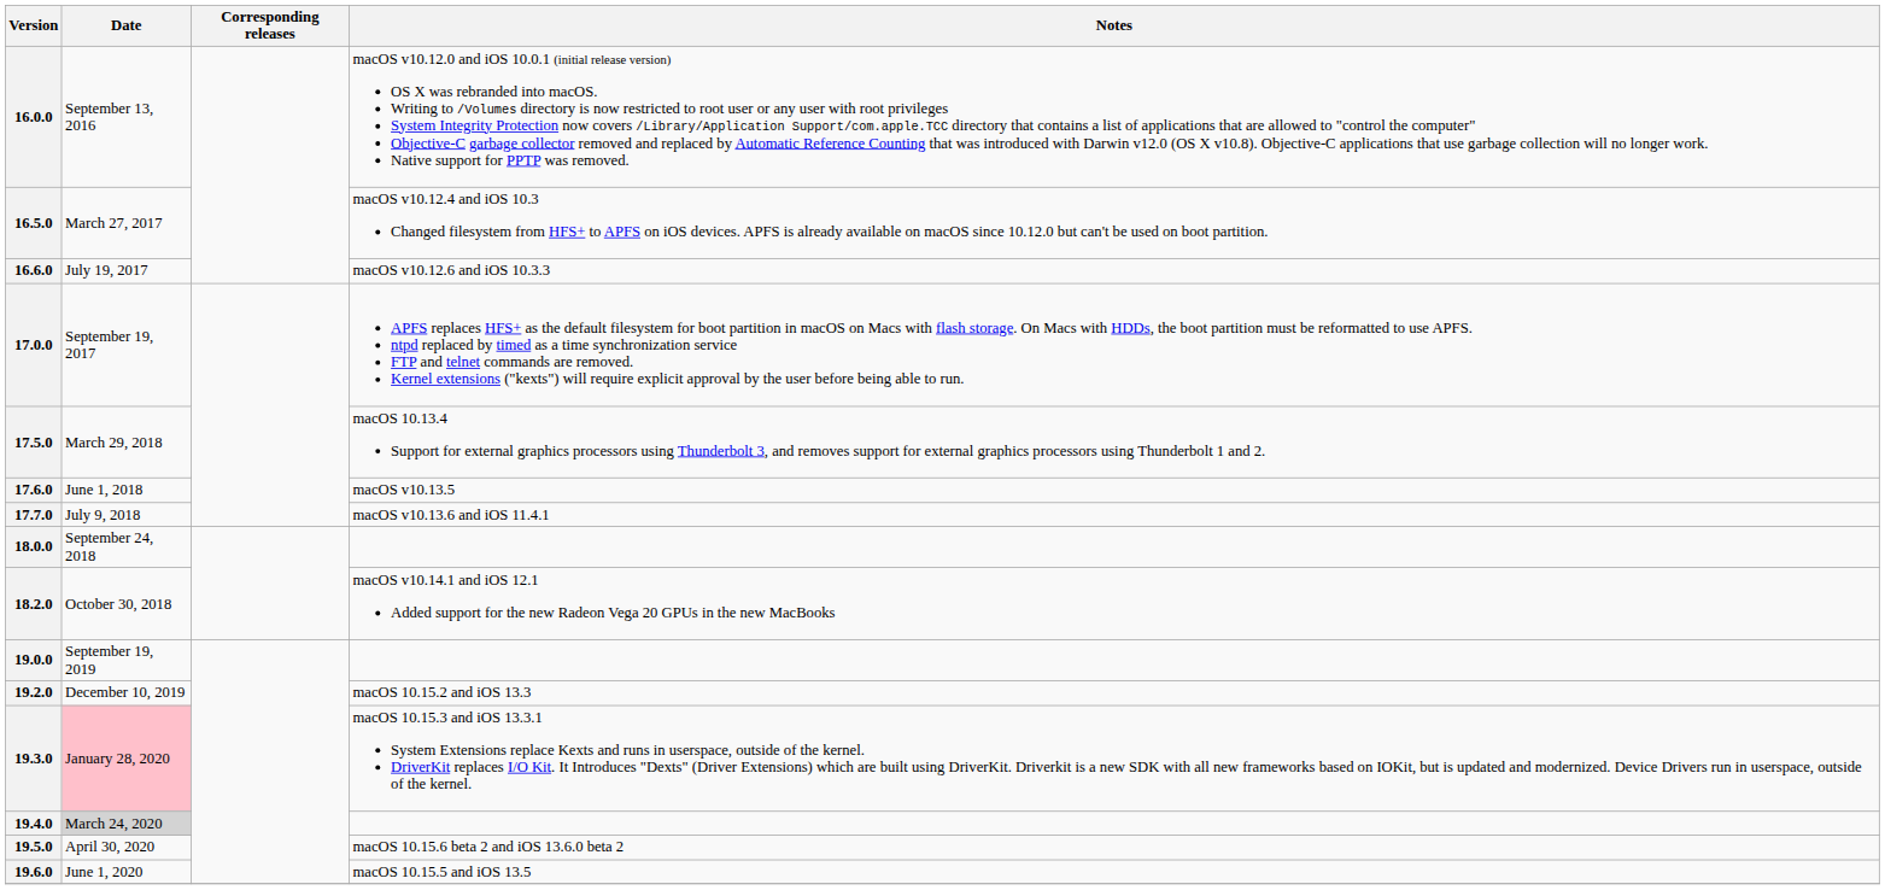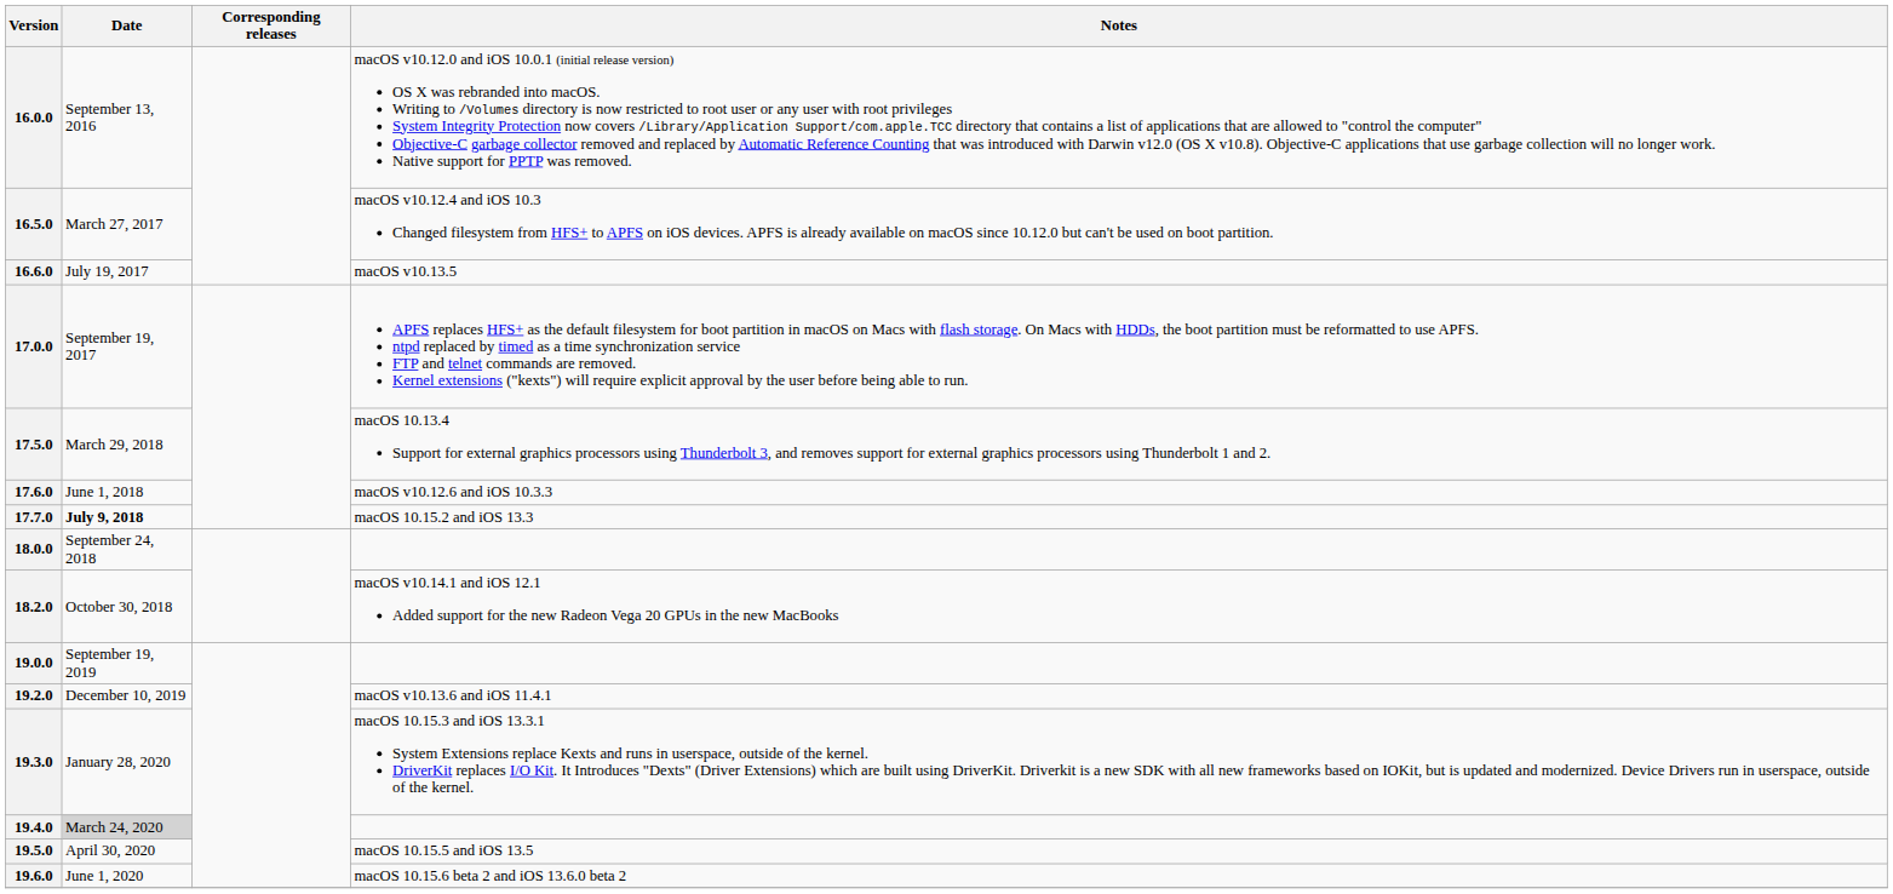16.6.0 | Notes: macOS v10.12.6 and iOS 10.3.3 -> macOS v10.13.5
17.6.0 | Notes: macOS v10.13.5 -> macOS v10.12.6 and iOS 10.3.3
17.7.0 | Date: normal -> bold
17.7.0 | Notes: macOS v10.13.6 and iOS 11.4.1 -> macOS 10.15.2 and iOS 13.3
19.2.0 | Notes: macOS 10.15.2 and iOS 13.3 -> macOS v10.13.6 and iOS 11.4.1
19.3.0 | Date: pink background -> no background
19.5.0 | Notes: macOS 10.15.6 beta 2 and iOS 13.6.0 beta 2 -> macOS 10.15.5 and iOS 13.5
19.6.0 | Notes: macOS 10.15.5 and iOS 13.5 -> macOS 10.15.6 beta 2 and iOS 13.6.0 beta 2
